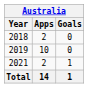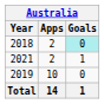2018 | Goals: no background -> paleturquoise background
rows swapped: 2019 <-> 2021
